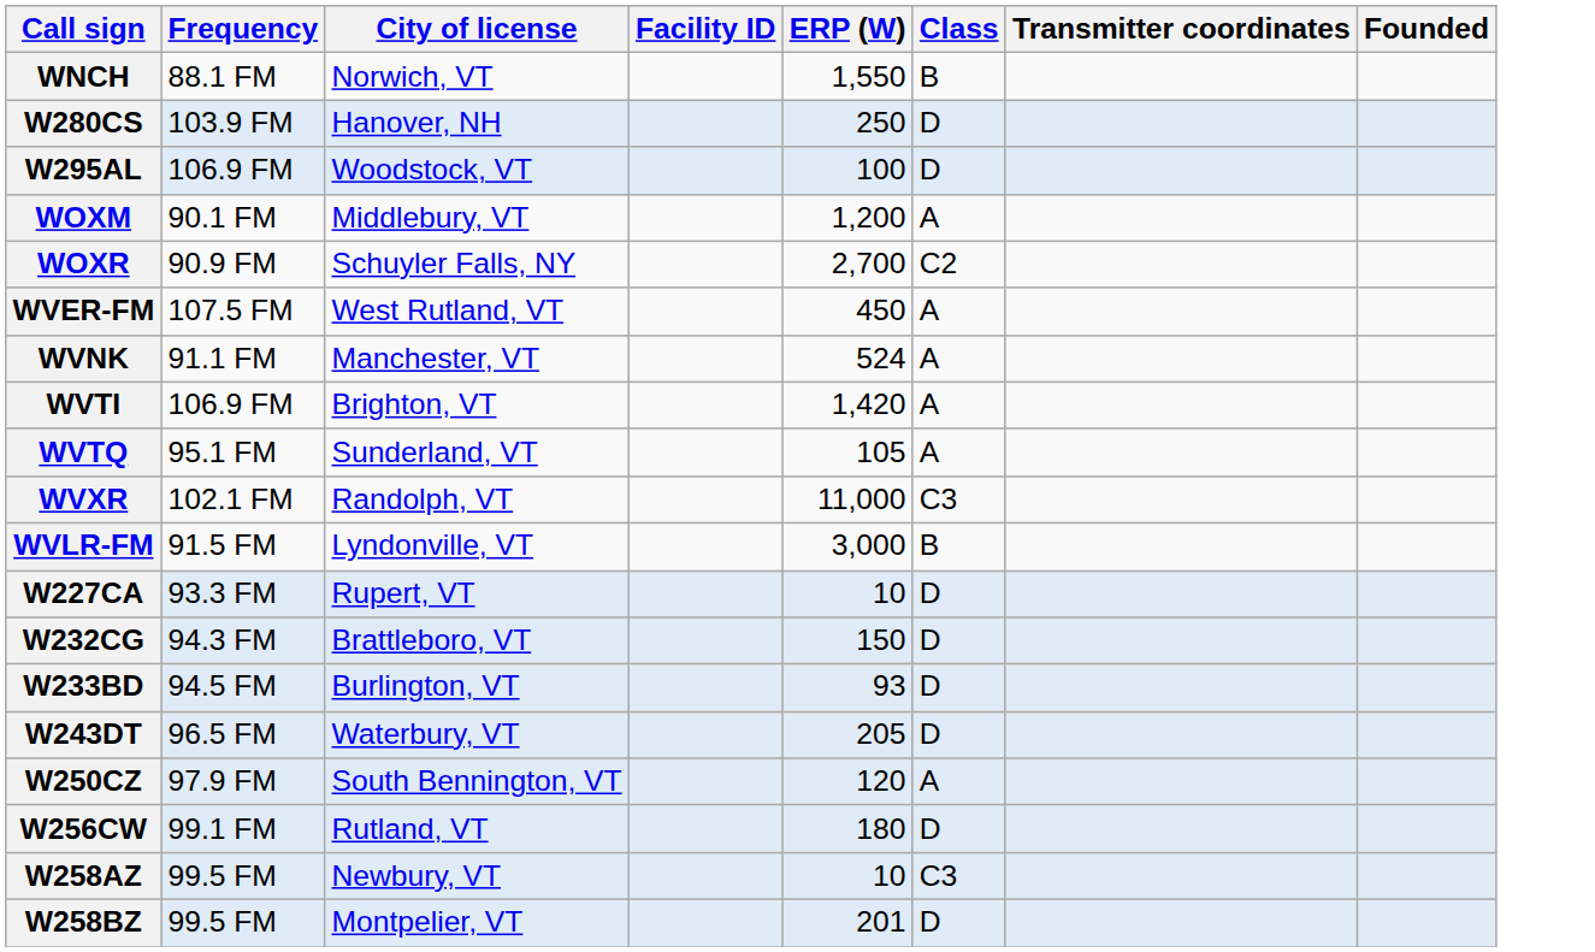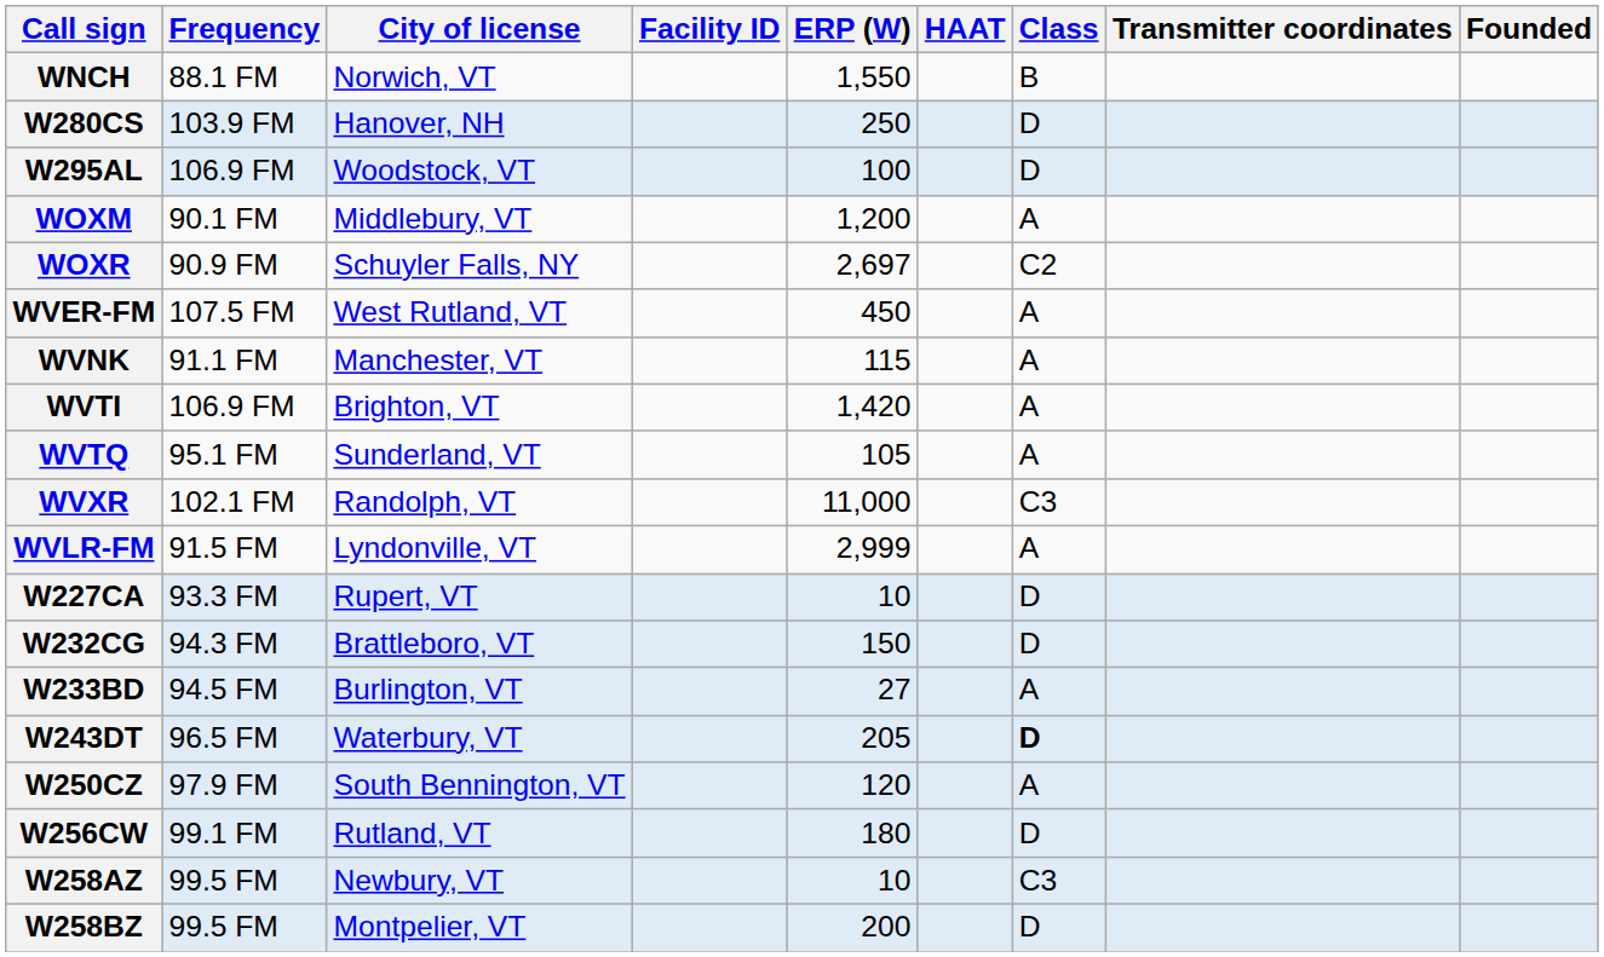+ column: HAAT
WOXR | ERP (W): 2,700 -> 2,697
WVNK | ERP (W): 524 -> 115
WVLR-FM | ERP (W): 3,000 -> 2,999
WVLR-FM | Class: B -> A
W233BD | ERP (W): 93 -> 27
W233BD | Class: D -> A
W243DT | Class: normal -> bold
W258BZ | ERP (W): 201 -> 200
